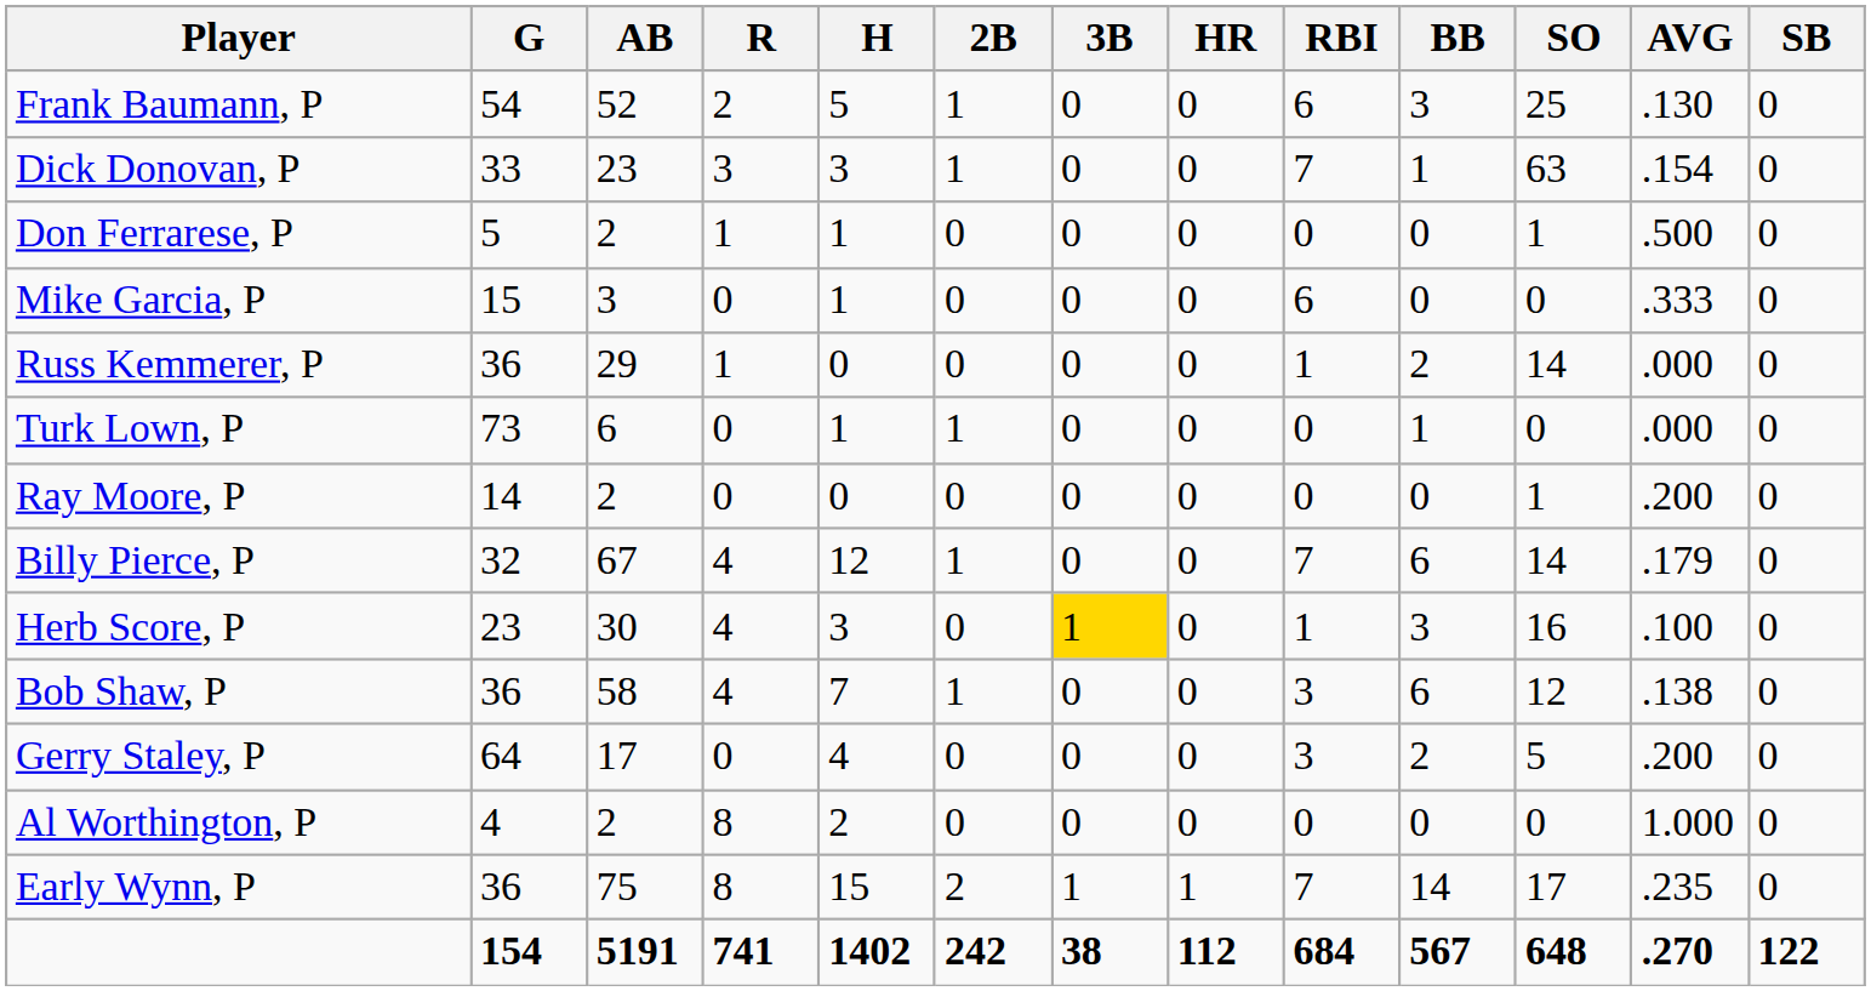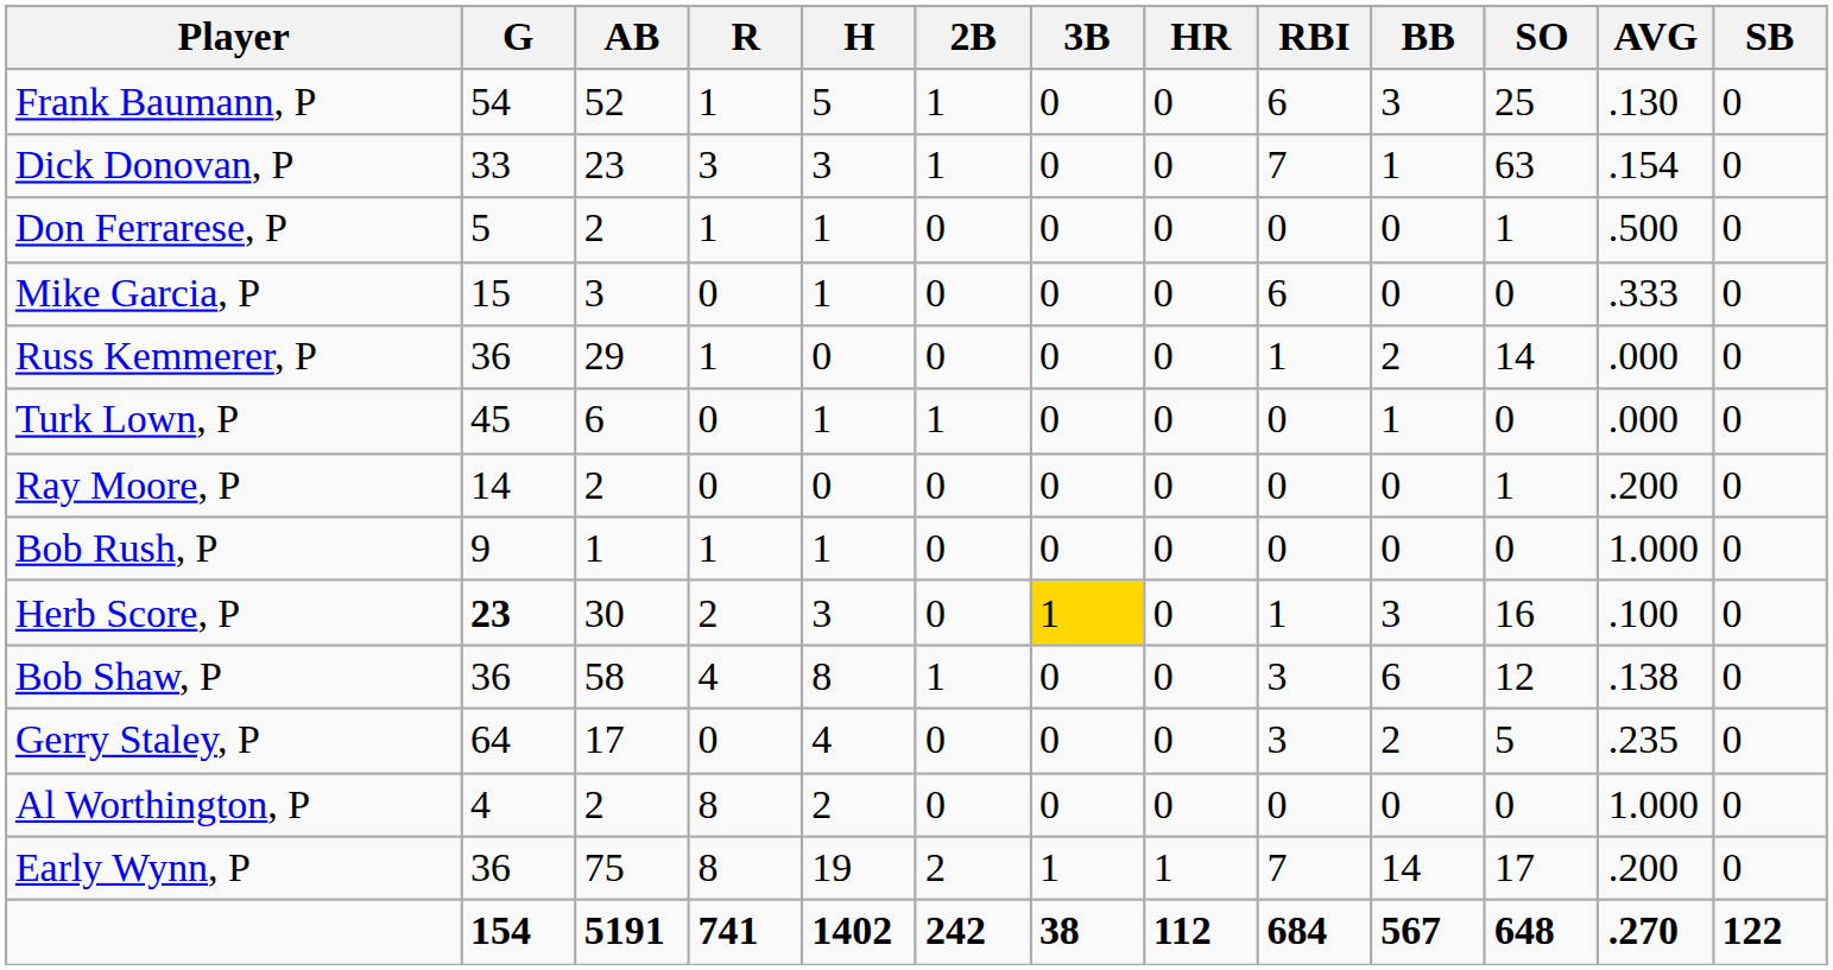Frank Baumann, P | R: 2 -> 1
Turk Lown, P | G: 73 -> 45
- row: Billy Pierce, P | 32 | 67 | 4 | 12 | 1 | 0 | 0 | 7 | 6 | 14 | .179 | 0
+ row: Bob Rush, P | 9 | 1 | 1 | 1 | 0 | 0 | 0 | 0 | 0 | 0 | 1.000 | 0
Herb Score, P | G: normal -> bold
Herb Score, P | R: 4 -> 2
Bob Shaw, P | H: 7 -> 8
Gerry Staley, P | AVG: .200 -> .235
Early Wynn, P | H: 15 -> 19
Early Wynn, P | AVG: .235 -> .200
